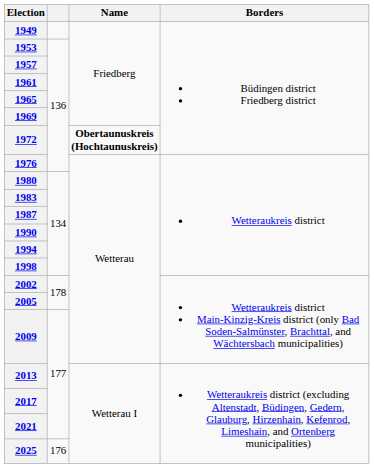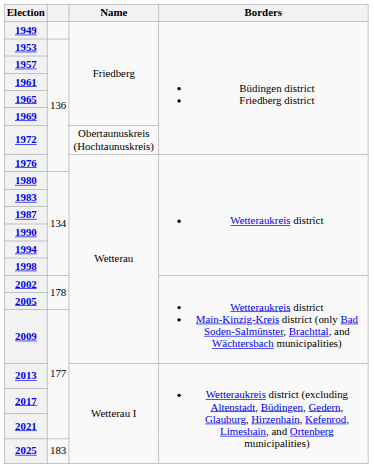1972 | Name: bold -> normal
2025 | column 2: 176 -> 183
